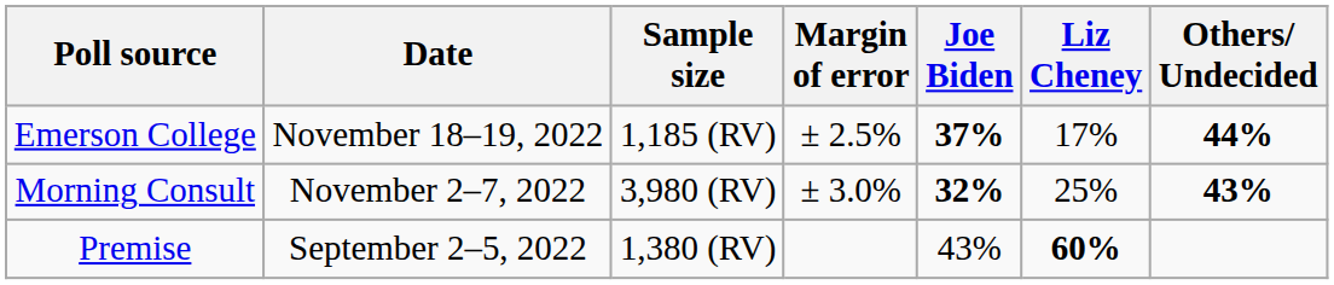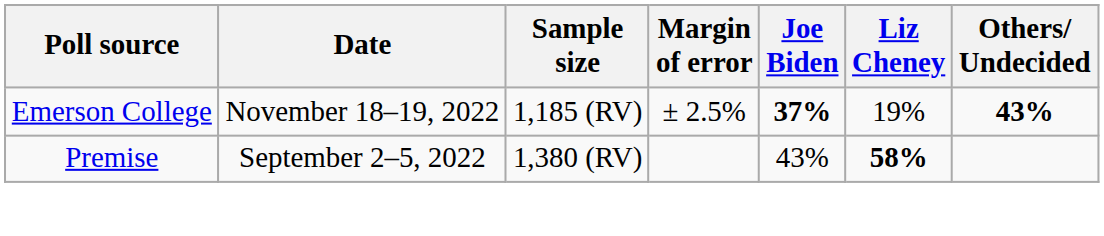Emerson College | Liz Cheney: 17% -> 19%
Emerson College | Others/ Undecided: 44% -> 43%
- row: Morning Consult | November 2–7, 2022 | 3,980 (RV) | ± 3.0% | 32% | 25% | 43%
Premise | Liz Cheney: 60% -> 58%
